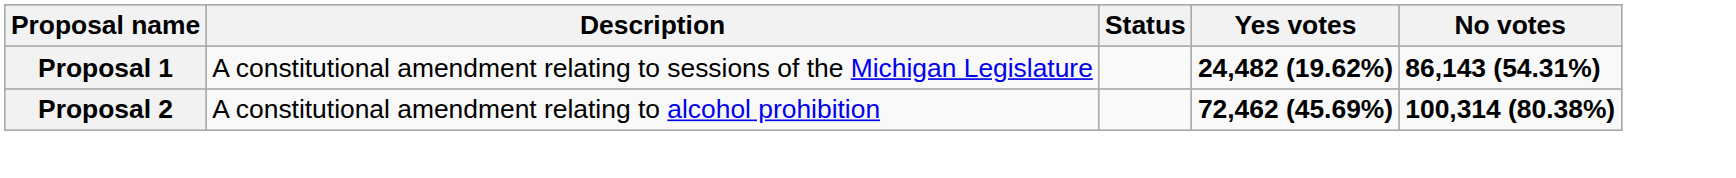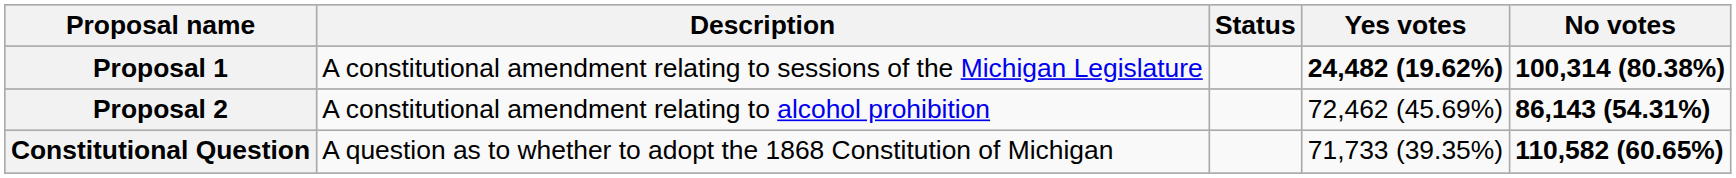Proposal 1 | No votes: 86,143 (54.31%) -> 100,314 (80.38%)
Proposal 2 | Yes votes: bold -> normal
Proposal 2 | No votes: 100,314 (80.38%) -> 86,143 (54.31%)
+ row: Constitutional Question | A question as to whether to adopt the 1868 Constitution of Michigan | 71,733 (39.35%) | 110,582 (60.65%)
